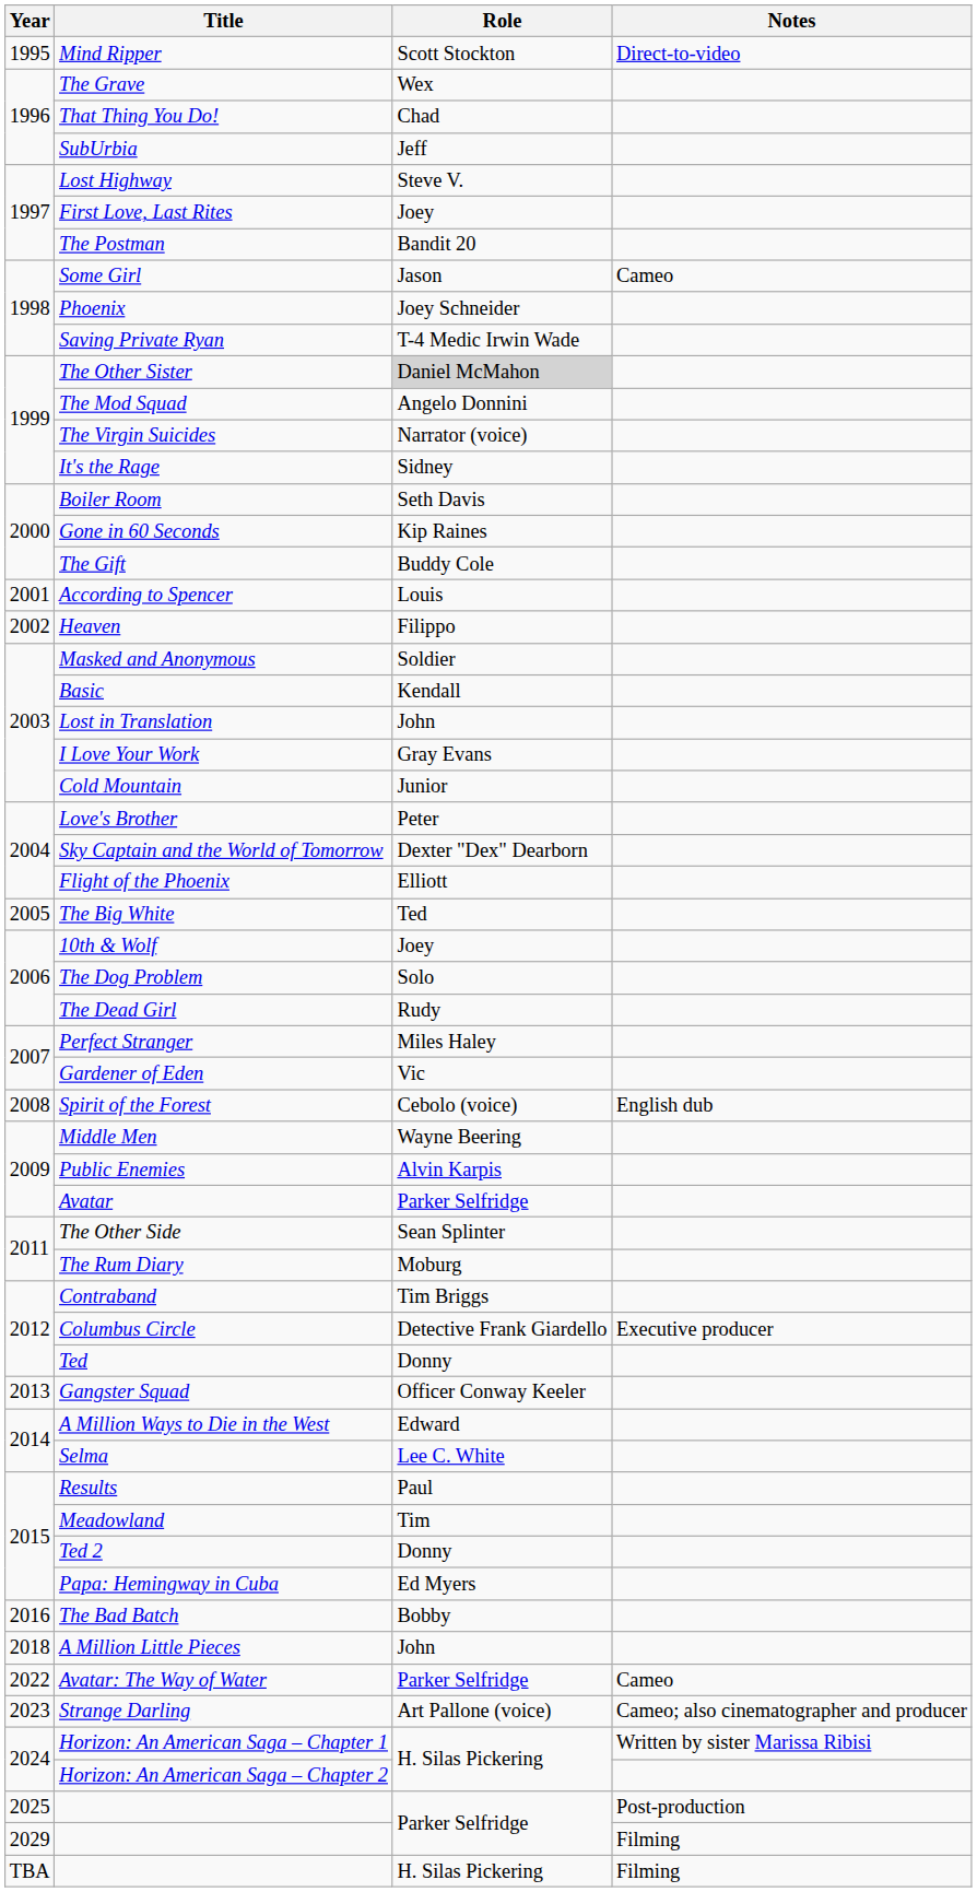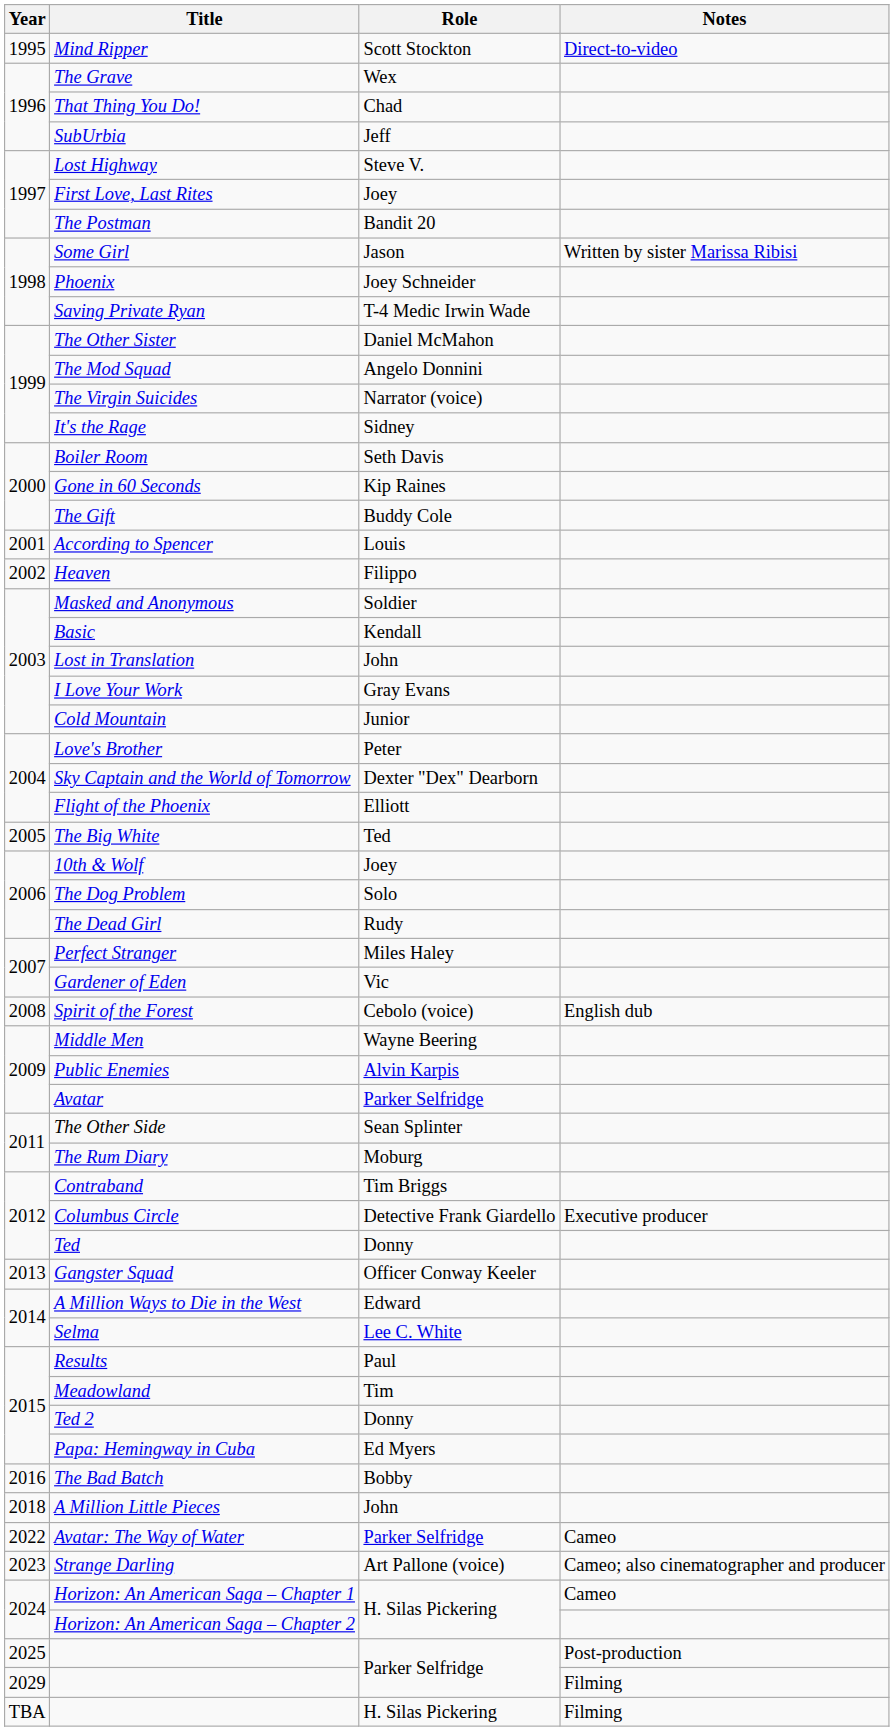Some Girl | Notes: Cameo -> Written by sister Marissa Ribisi
The Other Sister | Role: lightgrey background -> no background
Horizon: An American Saga – Chapter 1 | Notes: Written by sister Marissa Ribisi -> Cameo
